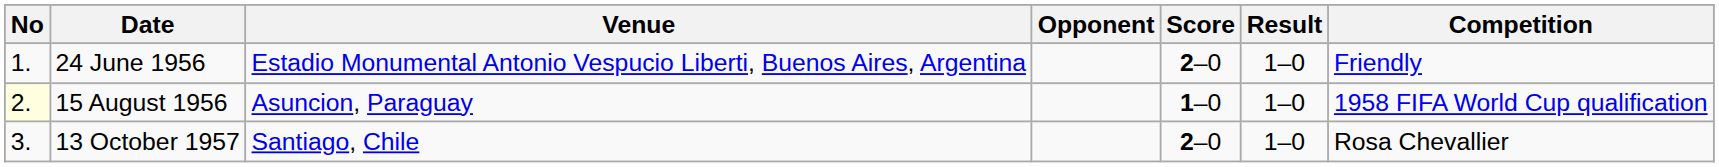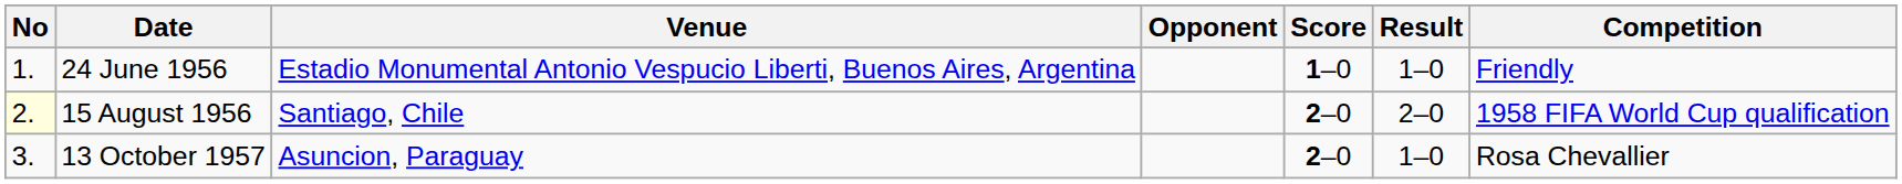24 June 1956 | Score: 2–0 -> 1–0
15 August 1956 | Venue: Asuncion, Paraguay -> Santiago, Chile
15 August 1956 | Score: 1–0 -> 2–0
15 August 1956 | Result: 1–0 -> 2–0
13 October 1957 | Venue: Santiago, Chile -> Asuncion, Paraguay
